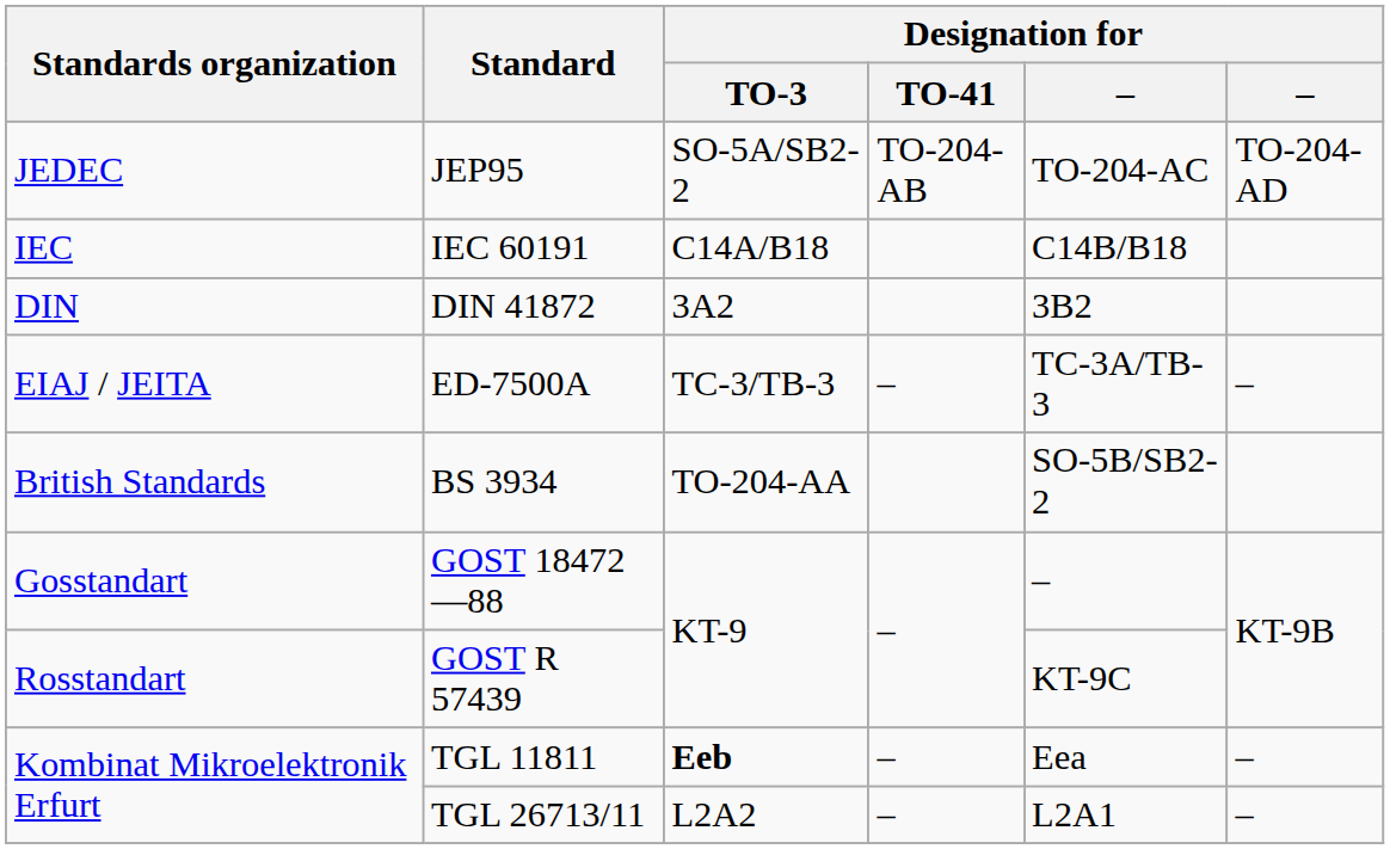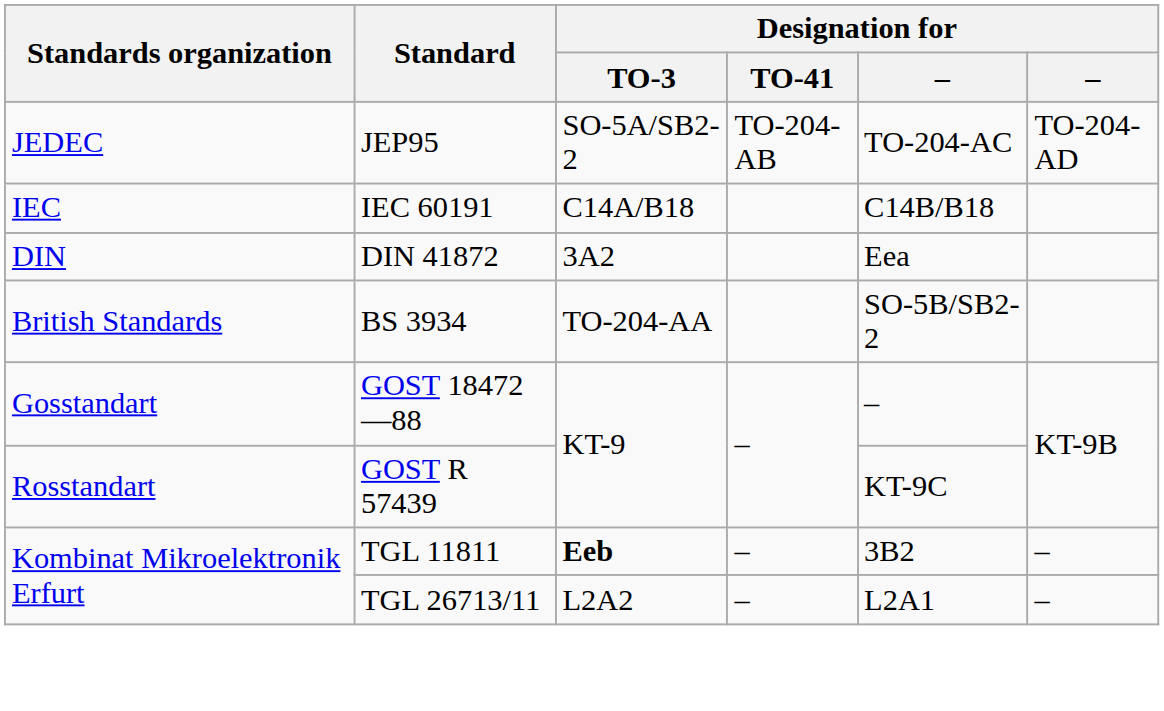DIN 41872 | column 5: 3B2 -> Eea
- row: EIAJ / JEITA | ED-7500A | TC-3/TB-3 | – | TC-3A/TB-3 | –
TGL 11811 | column 5: Eea -> 3B2
